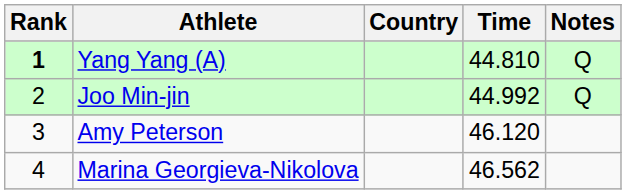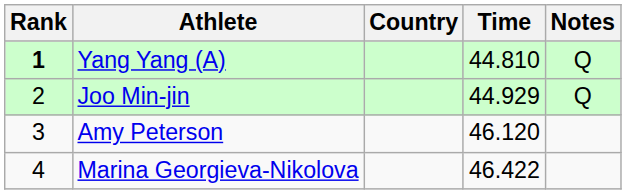Joo Min-jin | Time: 44.992 -> 44.929
Marina Georgieva-Nikolova | Time: 46.562 -> 46.422
